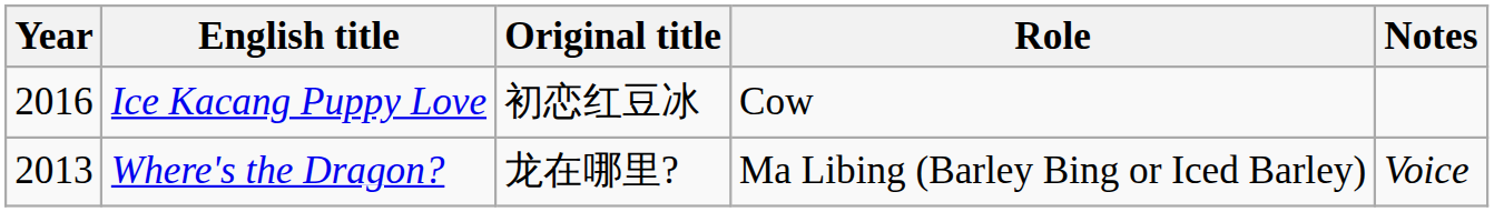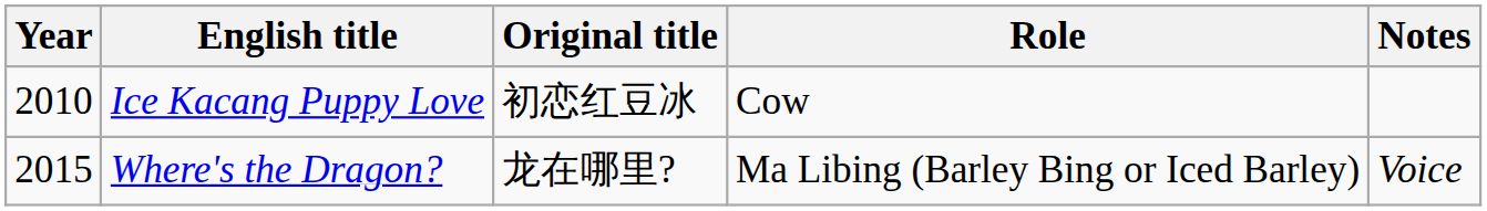Ice Kacang Puppy Love | Year: 2016 -> 2010
Where's the Dragon? | Year: 2013 -> 2015
